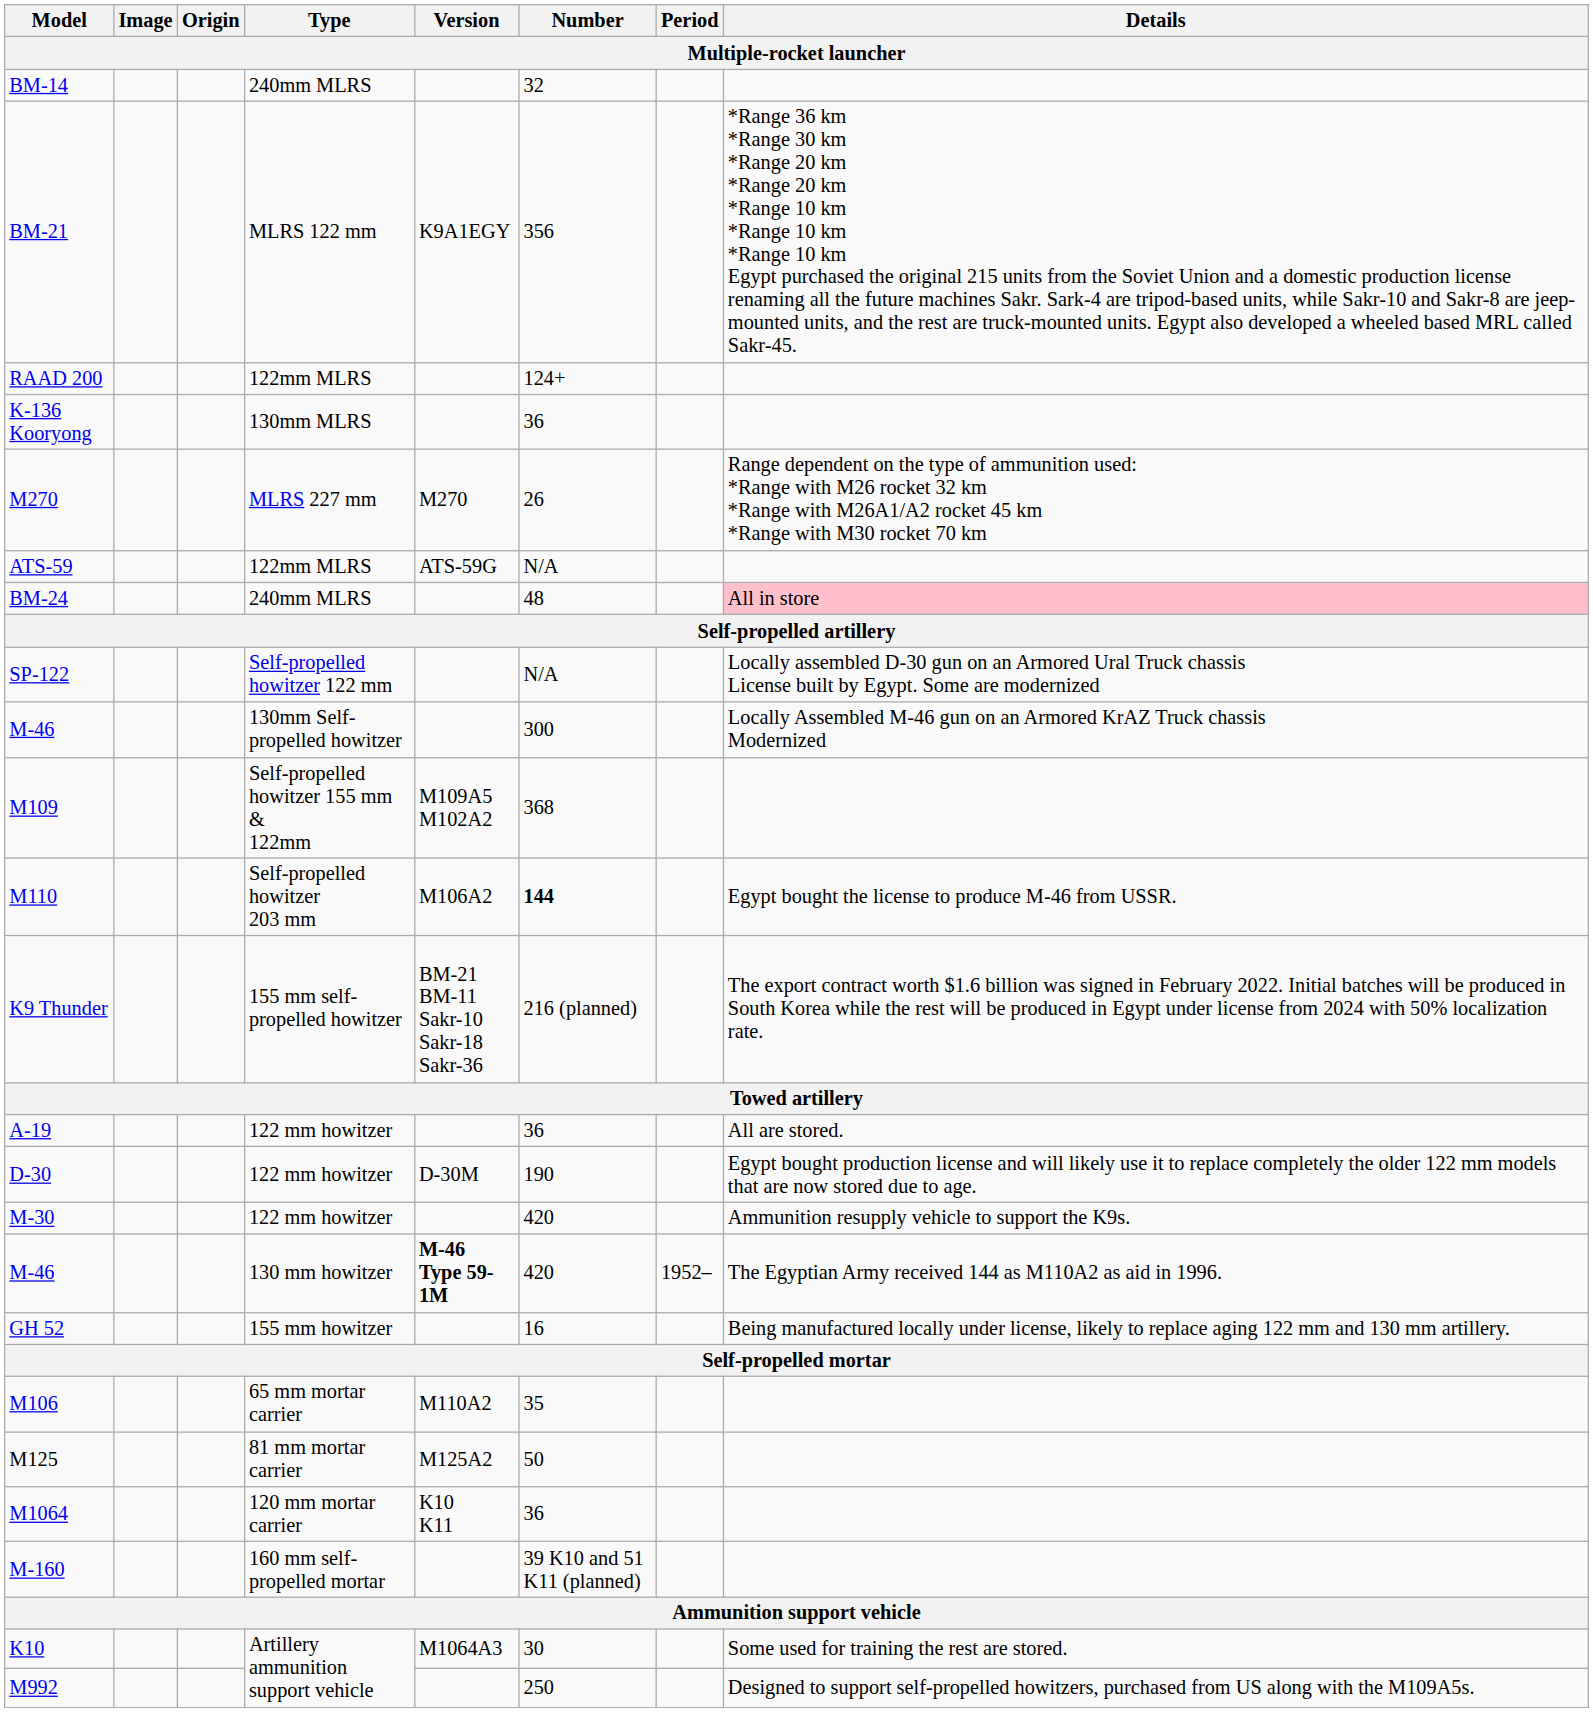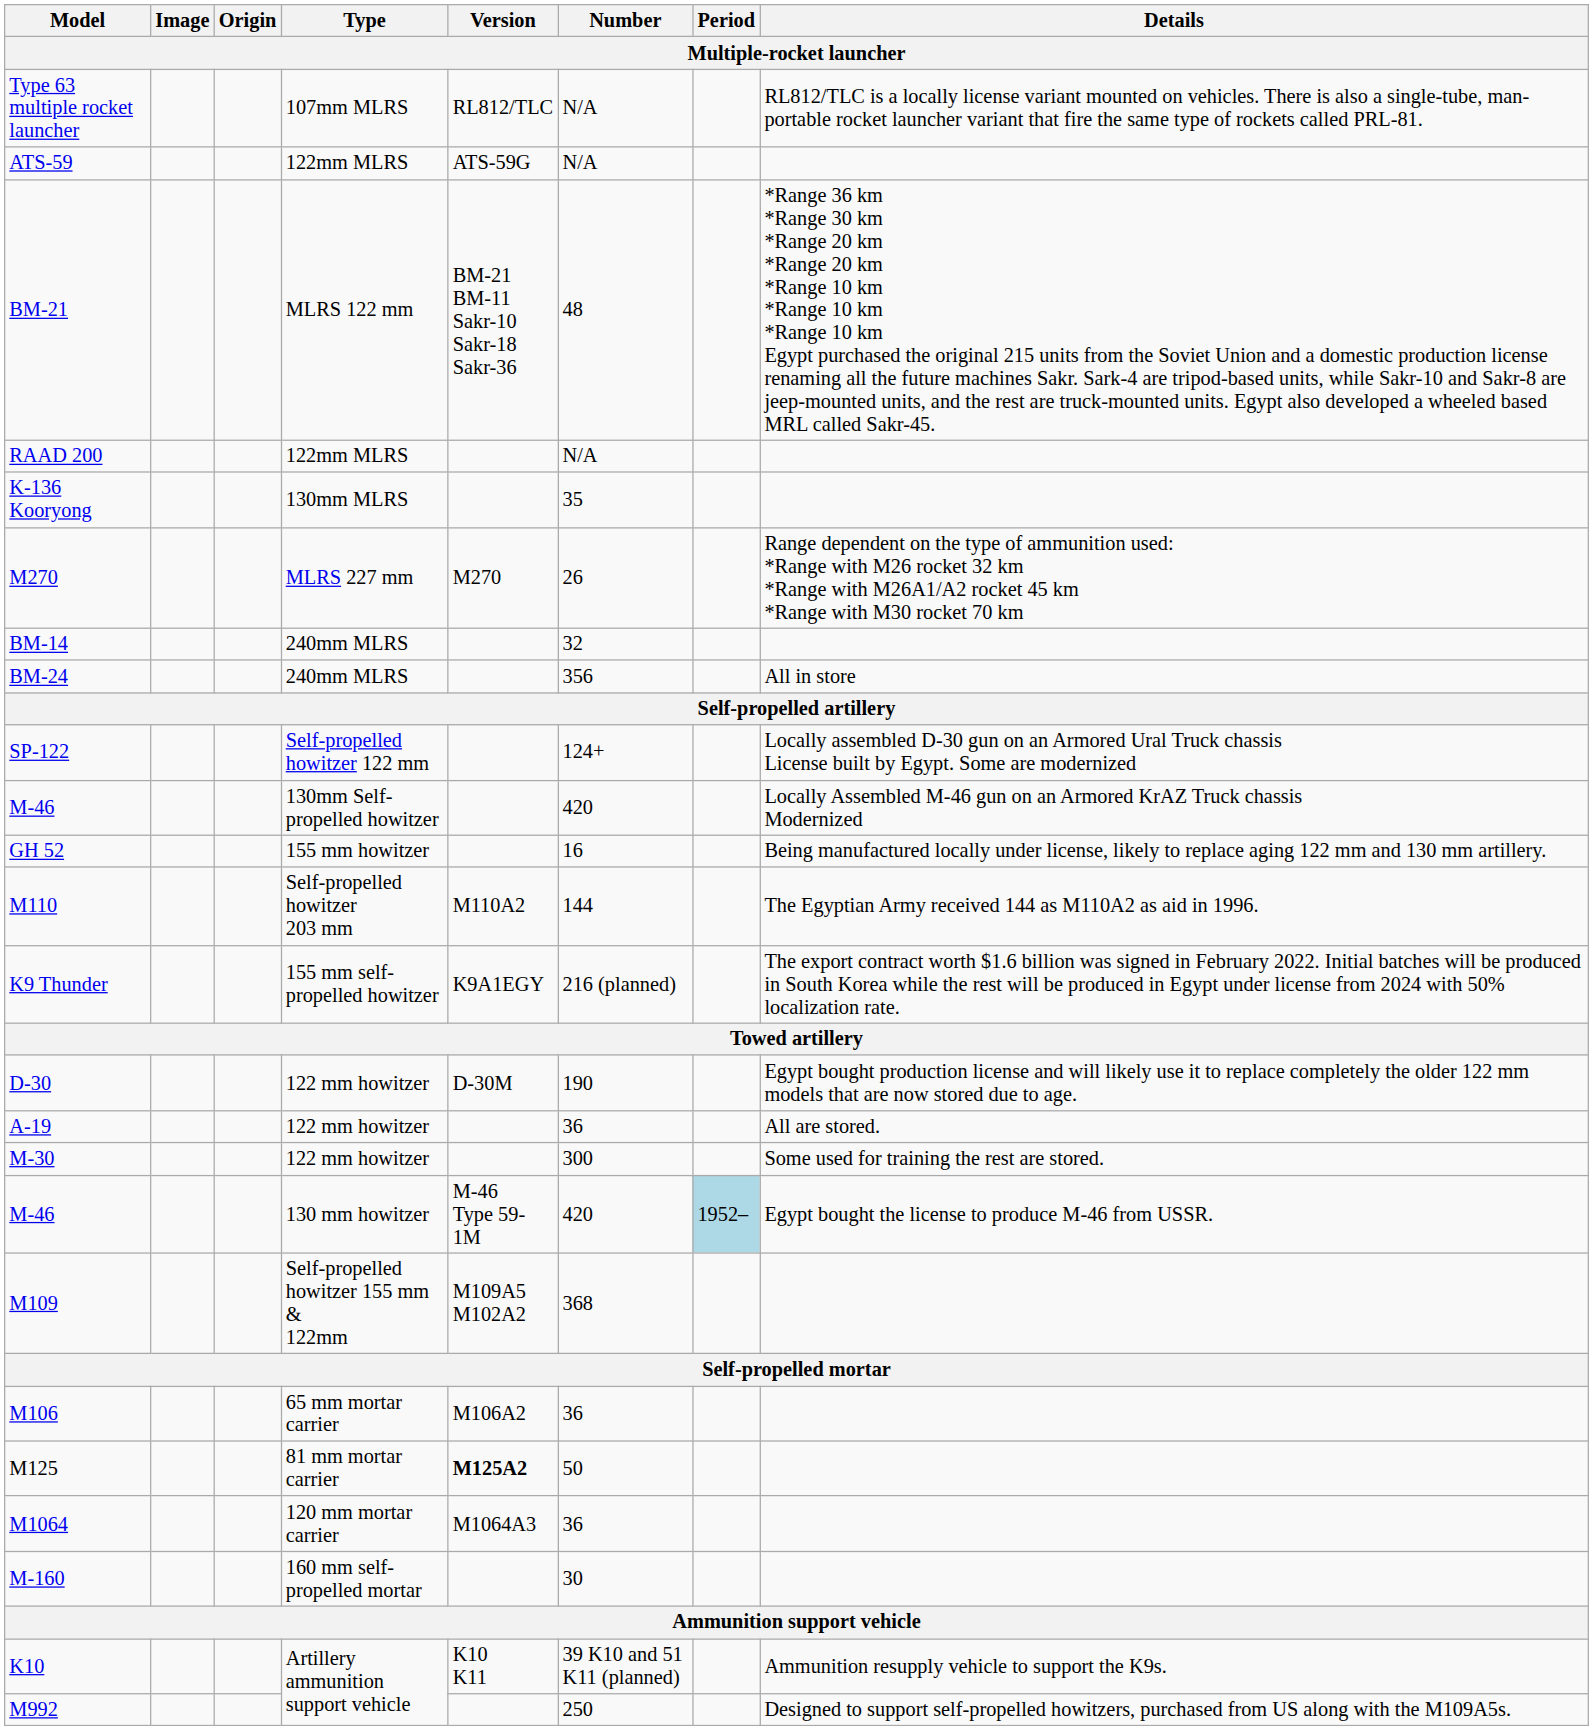+ row: Type 63 multiple rocket launcher | 107mm MLRS | RL812/TLC | N/A | RL812/TLC is a locally license variant mounted on vehicles. There is also a single-tube, man-portable rocket launcher variant that fire the same type of rockets called PRL-81.
rows swapped: ATS-59 <-> BM-14
BM-21 | Version: K9A1EGY -> BM-21 BM-11 Sakr-10 Sakr-18 Sakr-36
BM-21 | Number: 356 -> 48
RAAD 200 | Number: 124+ -> N/A
K-136 Kooryong | Number: 36 -> 35
BM-24 | Number: 48 -> 356
BM-24 | Details: pink background -> no background
SP-122 | Number: N/A -> 124+
M-46 / 130mm Self-propelled howitzer | Number: 300 -> 420
rows swapped: M109 <-> GH 52
M110 | Version: M106A2 -> M110A2
M110 | Number: bold -> normal
M110 | Details: Egypt bought the license to produce M-46 from USSR. -> The Egyptian Army received 144 as M110A2 as aid in 1996.
K9 Thunder | Version: BM-21 BM-11 Sakr-10 Sakr-18 Sakr-36 -> K9A1EGY
rows swapped: D-30 <-> A-19
M-30 | Number: 420 -> 300
M-30 | Details: Ammunition resupply vehicle to support the K9s. -> Some used for training the rest are stored.
M-46 / 130 mm howitzer | Version: bold -> normal
M-46 / 130 mm howitzer | Period: no background -> lightblue background
M-46 / 130 mm howitzer | Details: The Egyptian Army received 144 as M110A2 as aid in 1996. -> Egypt bought the license to produce M-46 from USSR.
M106 | Version: M110A2 -> M106A2
M106 | Number: 35 -> 36
M125 | Version: normal -> bold
M1064 | Version: K10 K11 -> M1064A3
M-160 | Number: 39 K10 and 51 K11 (planned) -> 30
K10 | Version: M1064A3 -> K10 K11
K10 | Number: 30 -> 39 K10 and 51 K11 (planned)
K10 | Details: Some used for training the rest are stored. -> Ammunition resupply vehicle to support the K9s.
